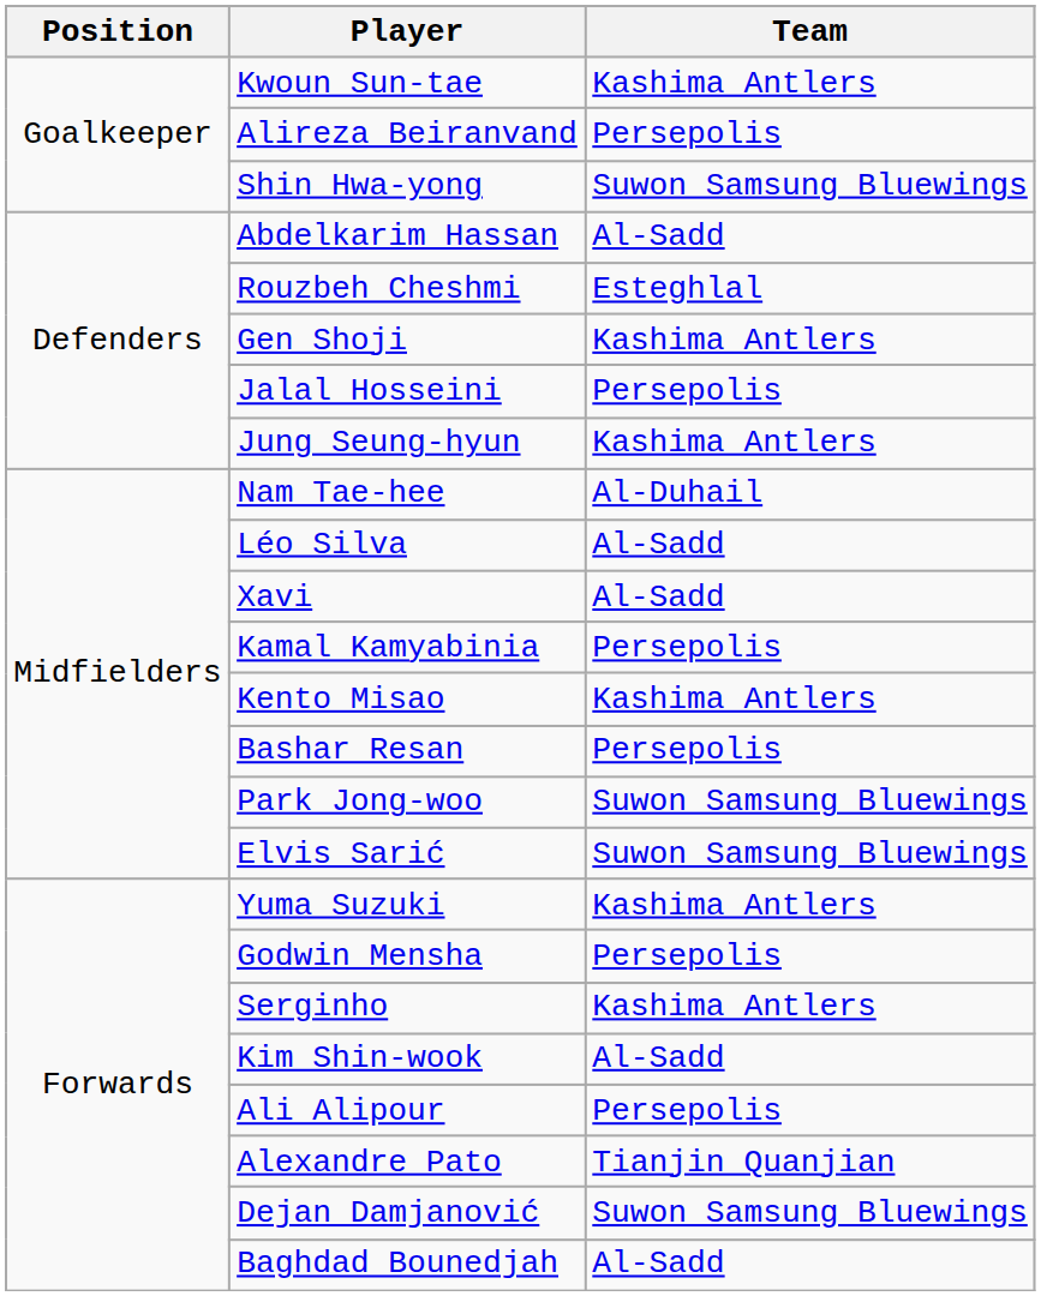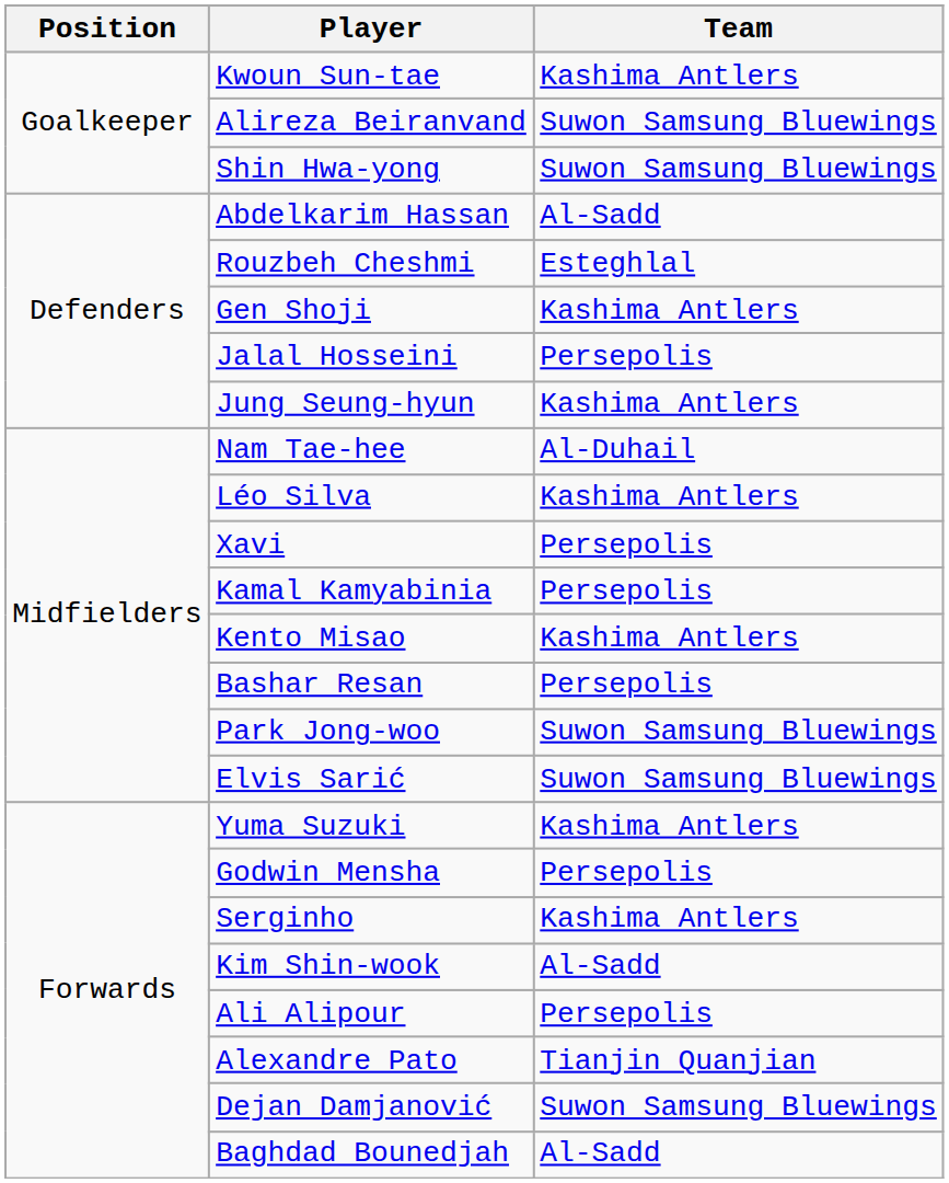Alireza Beiranvand | Team: Persepolis -> Suwon Samsung Bluewings
Léo Silva | Team: Al-Sadd -> Kashima Antlers
Xavi | Team: Al-Sadd -> Persepolis
